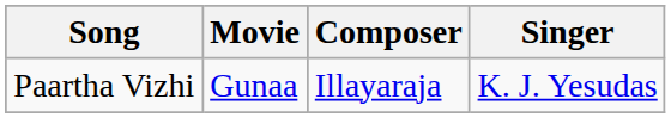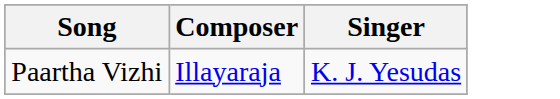- column: Movie | Gunaa
